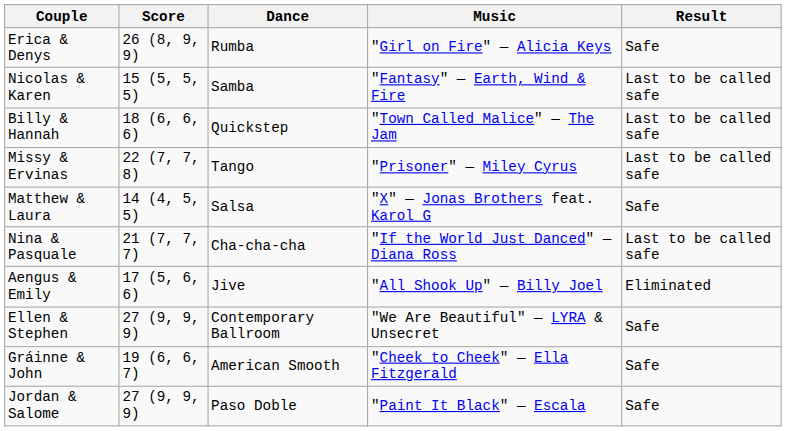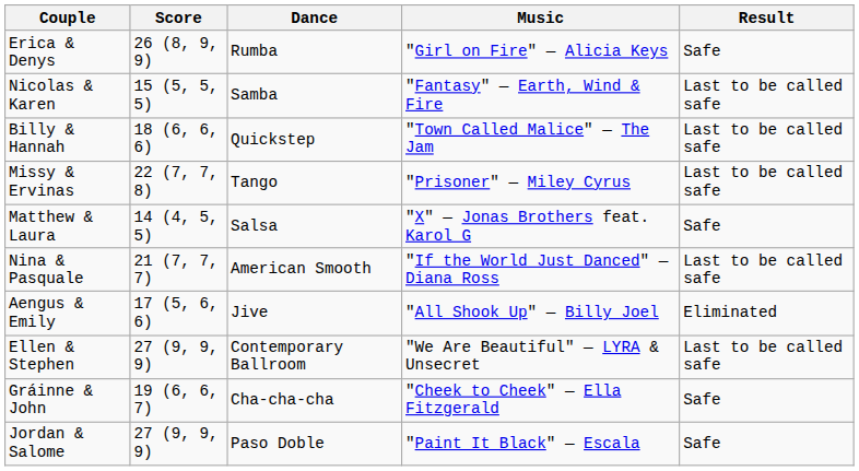Nina & Pasquale | Dance: Cha-cha-cha -> American Smooth
Ellen & Stephen | Result: Safe -> Last to be called safe
Gráinne & John | Dance: American Smooth -> Cha-cha-cha
